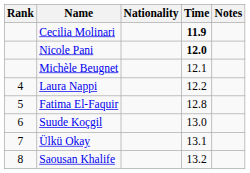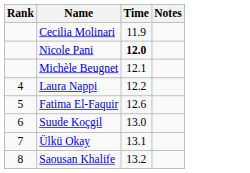- column: Nationality
Cecilia Molinari | Time: bold -> normal
Fatima El-Faquir | Time: 12.8 -> 12.6
